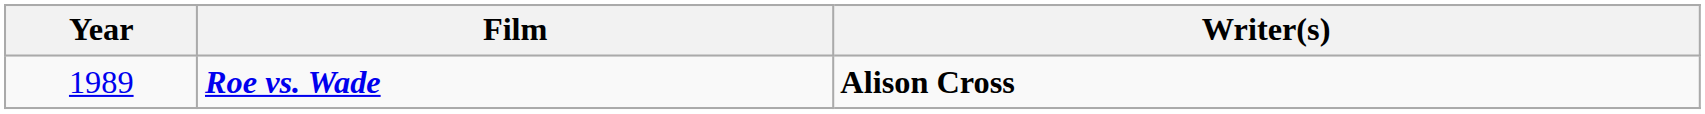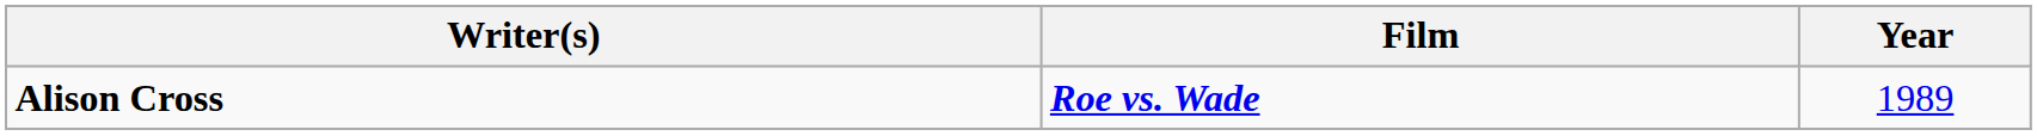columns swapped: Year <-> Writer(s)
